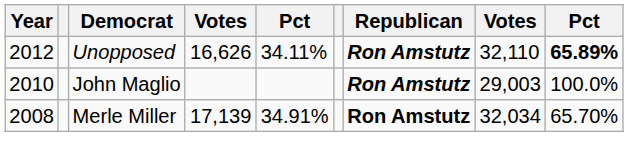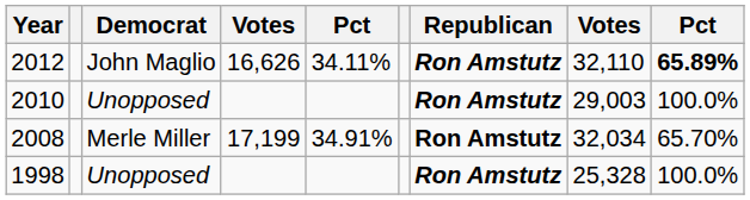2012 | Democrat: Unopposed -> John Maglio
2010 | Democrat: John Maglio -> Unopposed
2008 | column 4: 17,139 -> 17,199
+ row: 1998 | Unopposed | Ron Amstutz | 25,328 | 100.0%
